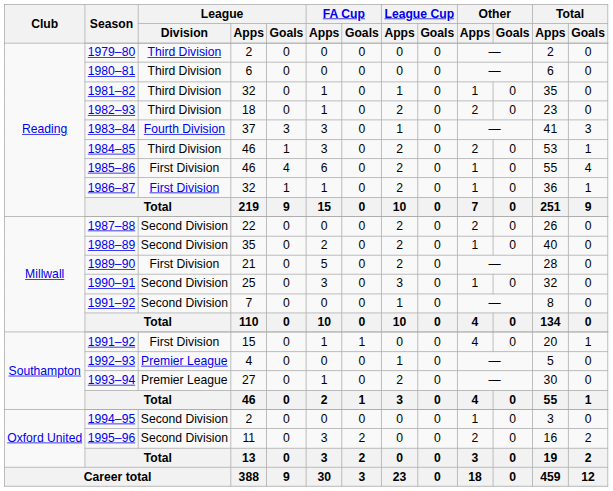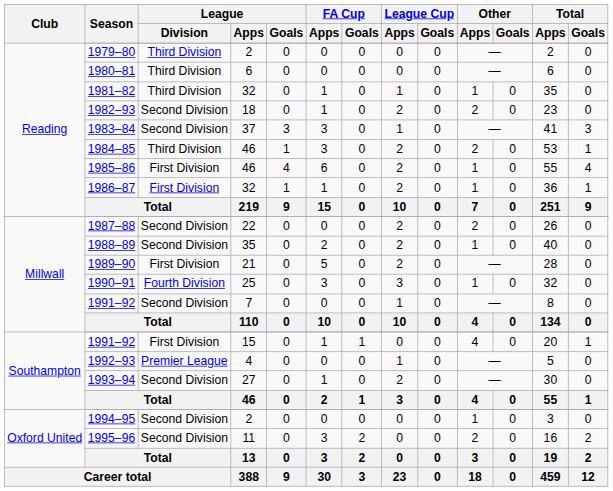1982–93 | League / Division: Third Division -> Second Division
1983–84 | League / Division: Fourth Division -> Second Division
1990–91 | League / Division: Second Division -> Fourth Division
1993–94 | League / Division: Premier League -> Second Division
